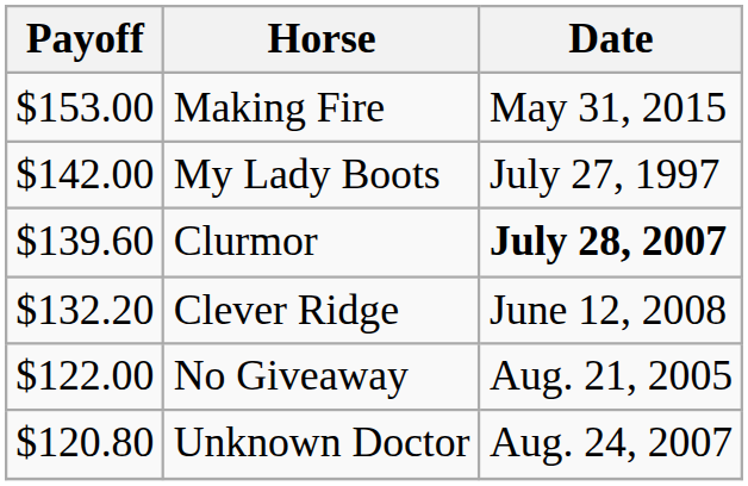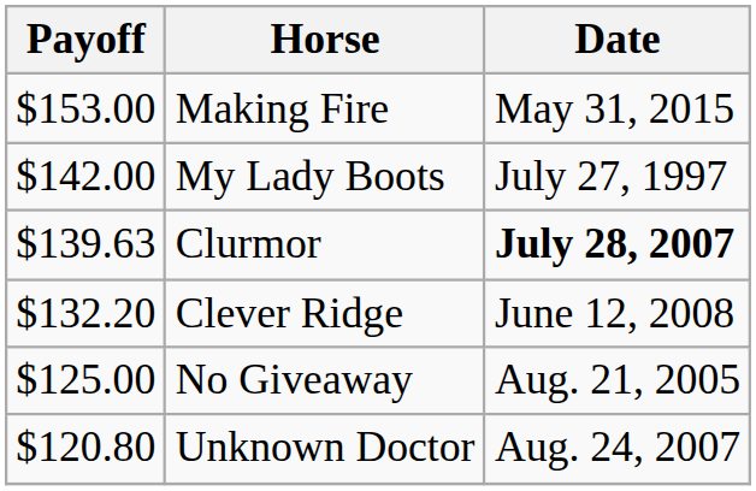Clurmor | Payoff: $139.60 -> $139.63
No Giveaway | Payoff: $122.00 -> $125.00
